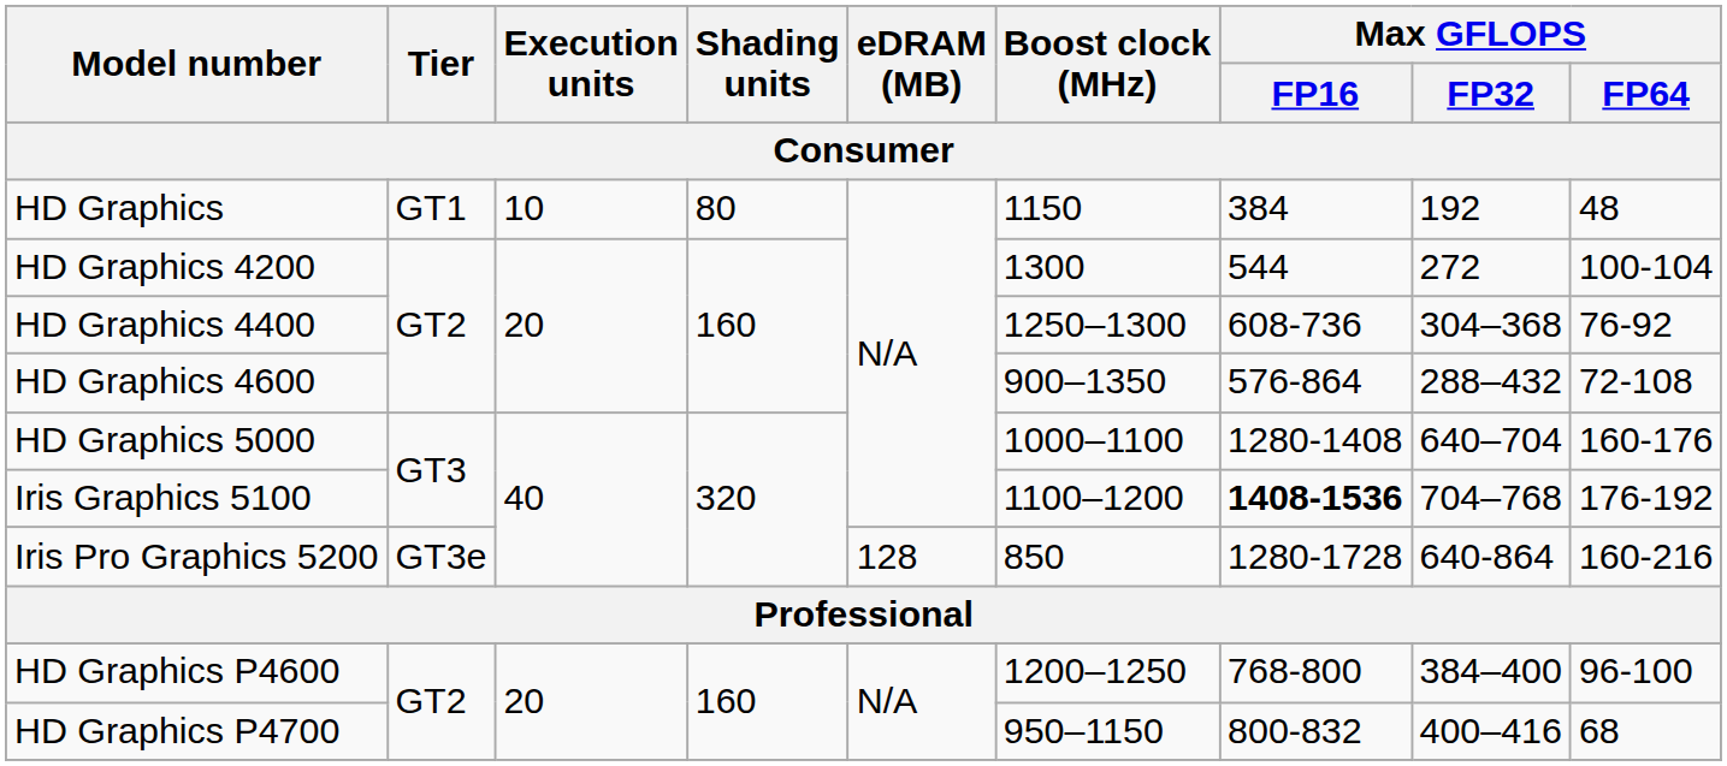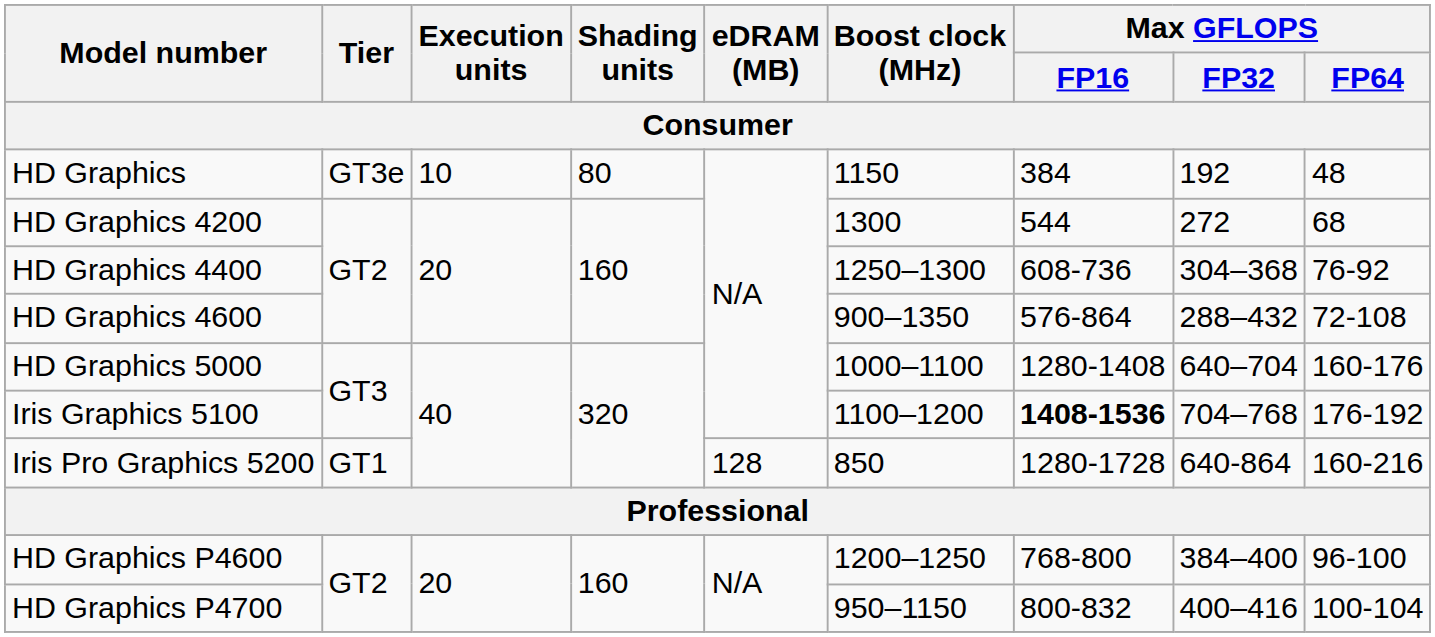HD Graphics | Tier: GT1 -> GT3e
HD Graphics 4200 | Max GFLOPS / FP64: 100-104 -> 68
Iris Pro Graphics 5200 | Tier: GT3e -> GT1
HD Graphics P4700 | Max GFLOPS / FP64: 68 -> 100-104
